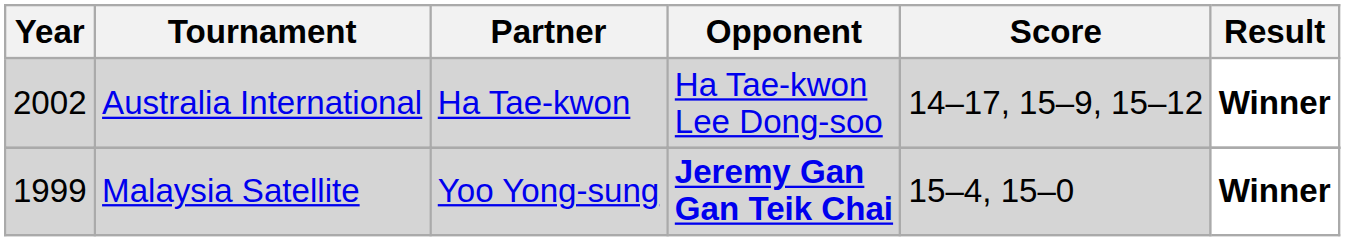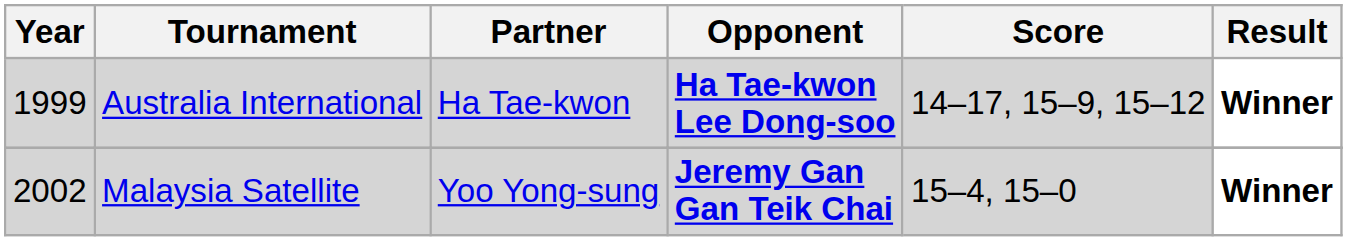Australia International | Year: 2002 -> 1999
Australia International | Opponent: normal -> bold
Malaysia Satellite | Year: 1999 -> 2002
